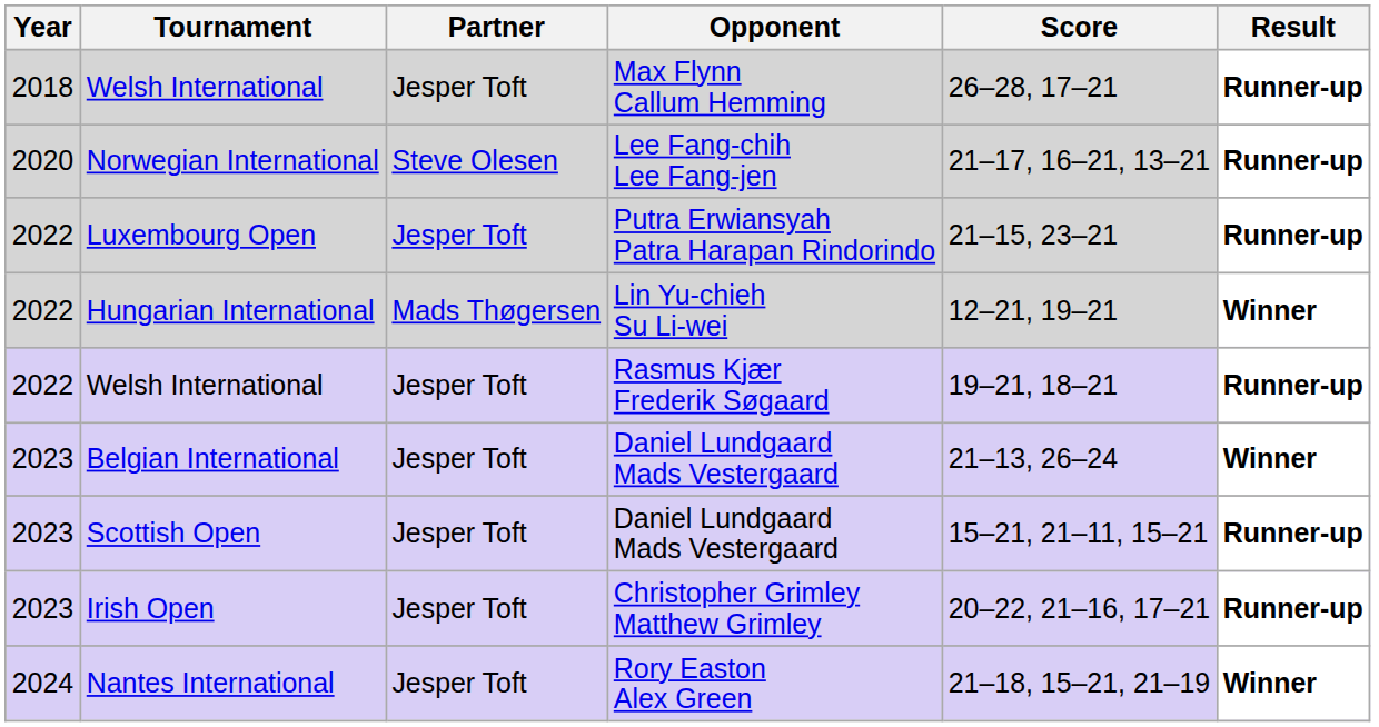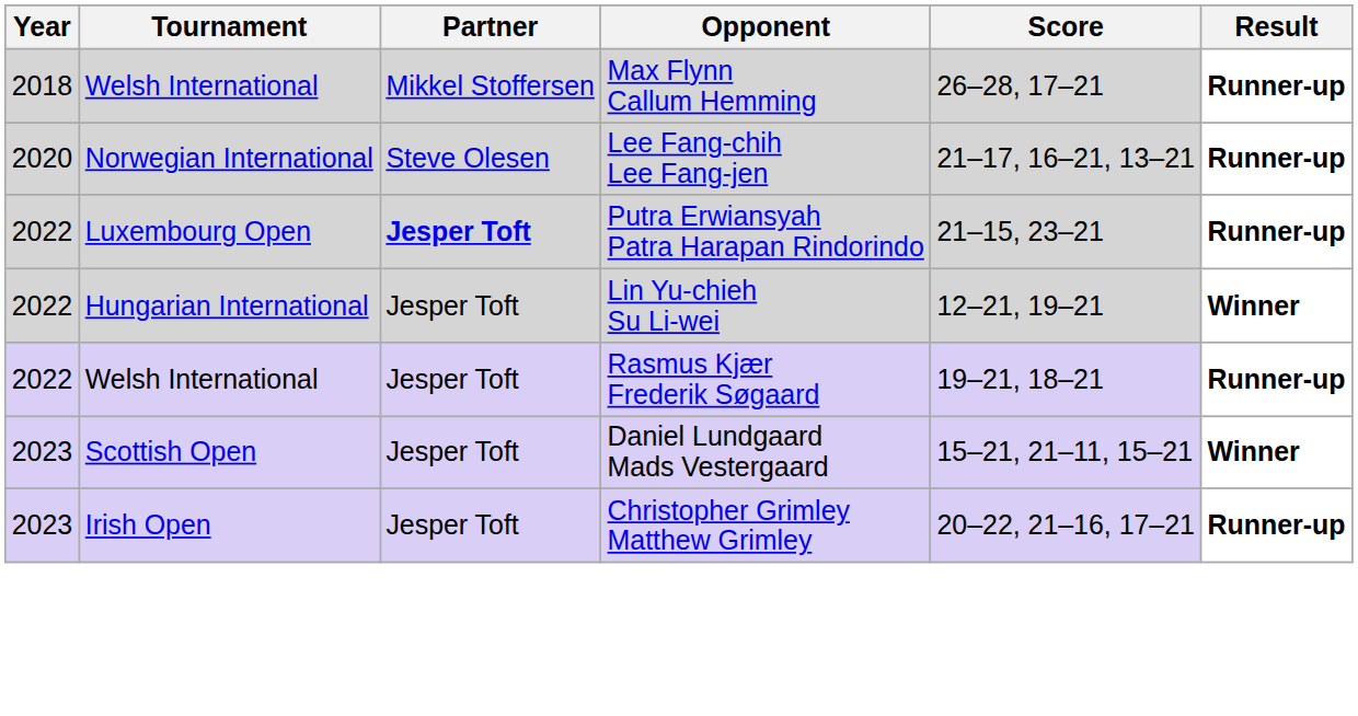Welsh International / Max Flynn Callum Hemming | Partner: Jesper Toft -> Mikkel Stoffersen
Luxembourg Open | Partner: normal -> bold
Hungarian International | Partner: Mads Thøgersen -> Jesper Toft
- row: 2023 | Belgian International | Jesper Toft | Daniel Lundgaard Mads Vestergaard | 21–13, 26–24 | Winner
Scottish Open | Result: Runner-up -> Winner
- row: 2024 | Nantes International | Jesper Toft | Rory Easton Alex Green | 21–18, 15–21, 21–19 | Winner
